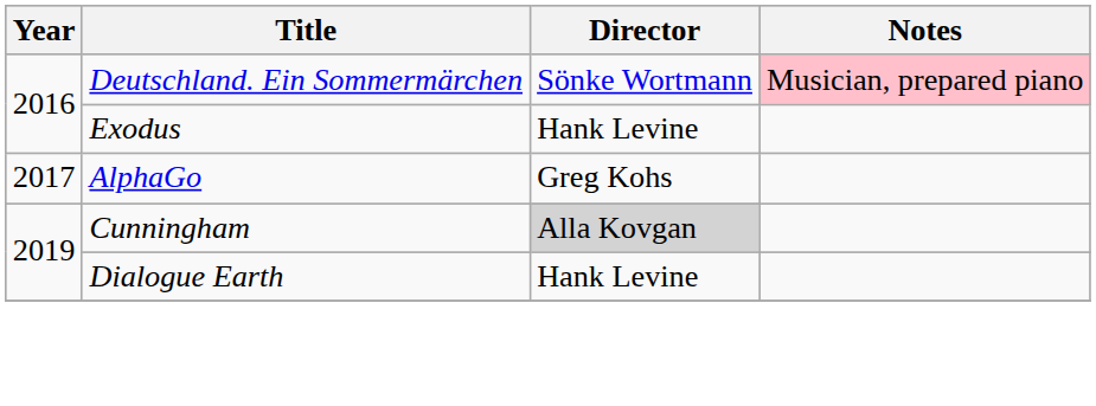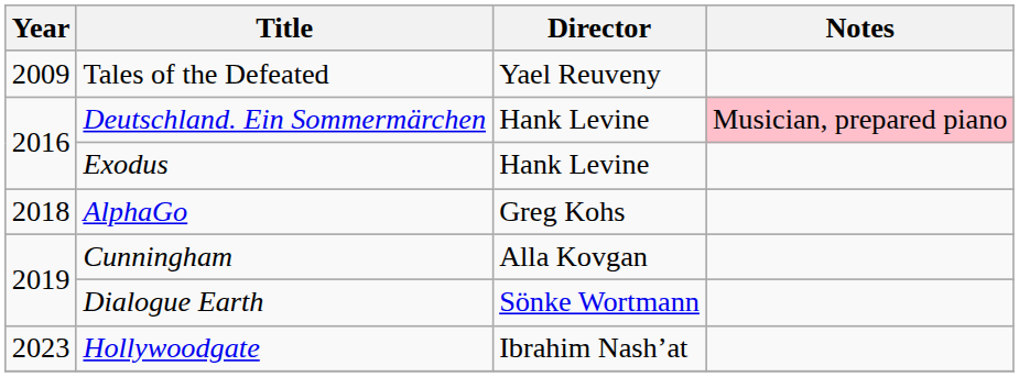+ row: 2009 | Tales of the Defeated | Yael Reuveny
Deutschland. Ein Sommermärchen | Director: Sönke Wortmann -> Hank Levine
AlphaGo | Year: 2017 -> 2018
Cunningham | Director: lightgrey background -> no background
Dialogue Earth | Director: Hank Levine -> Sönke Wortmann
+ row: 2023 | Hollywoodgate | Ibrahim Nash’at
